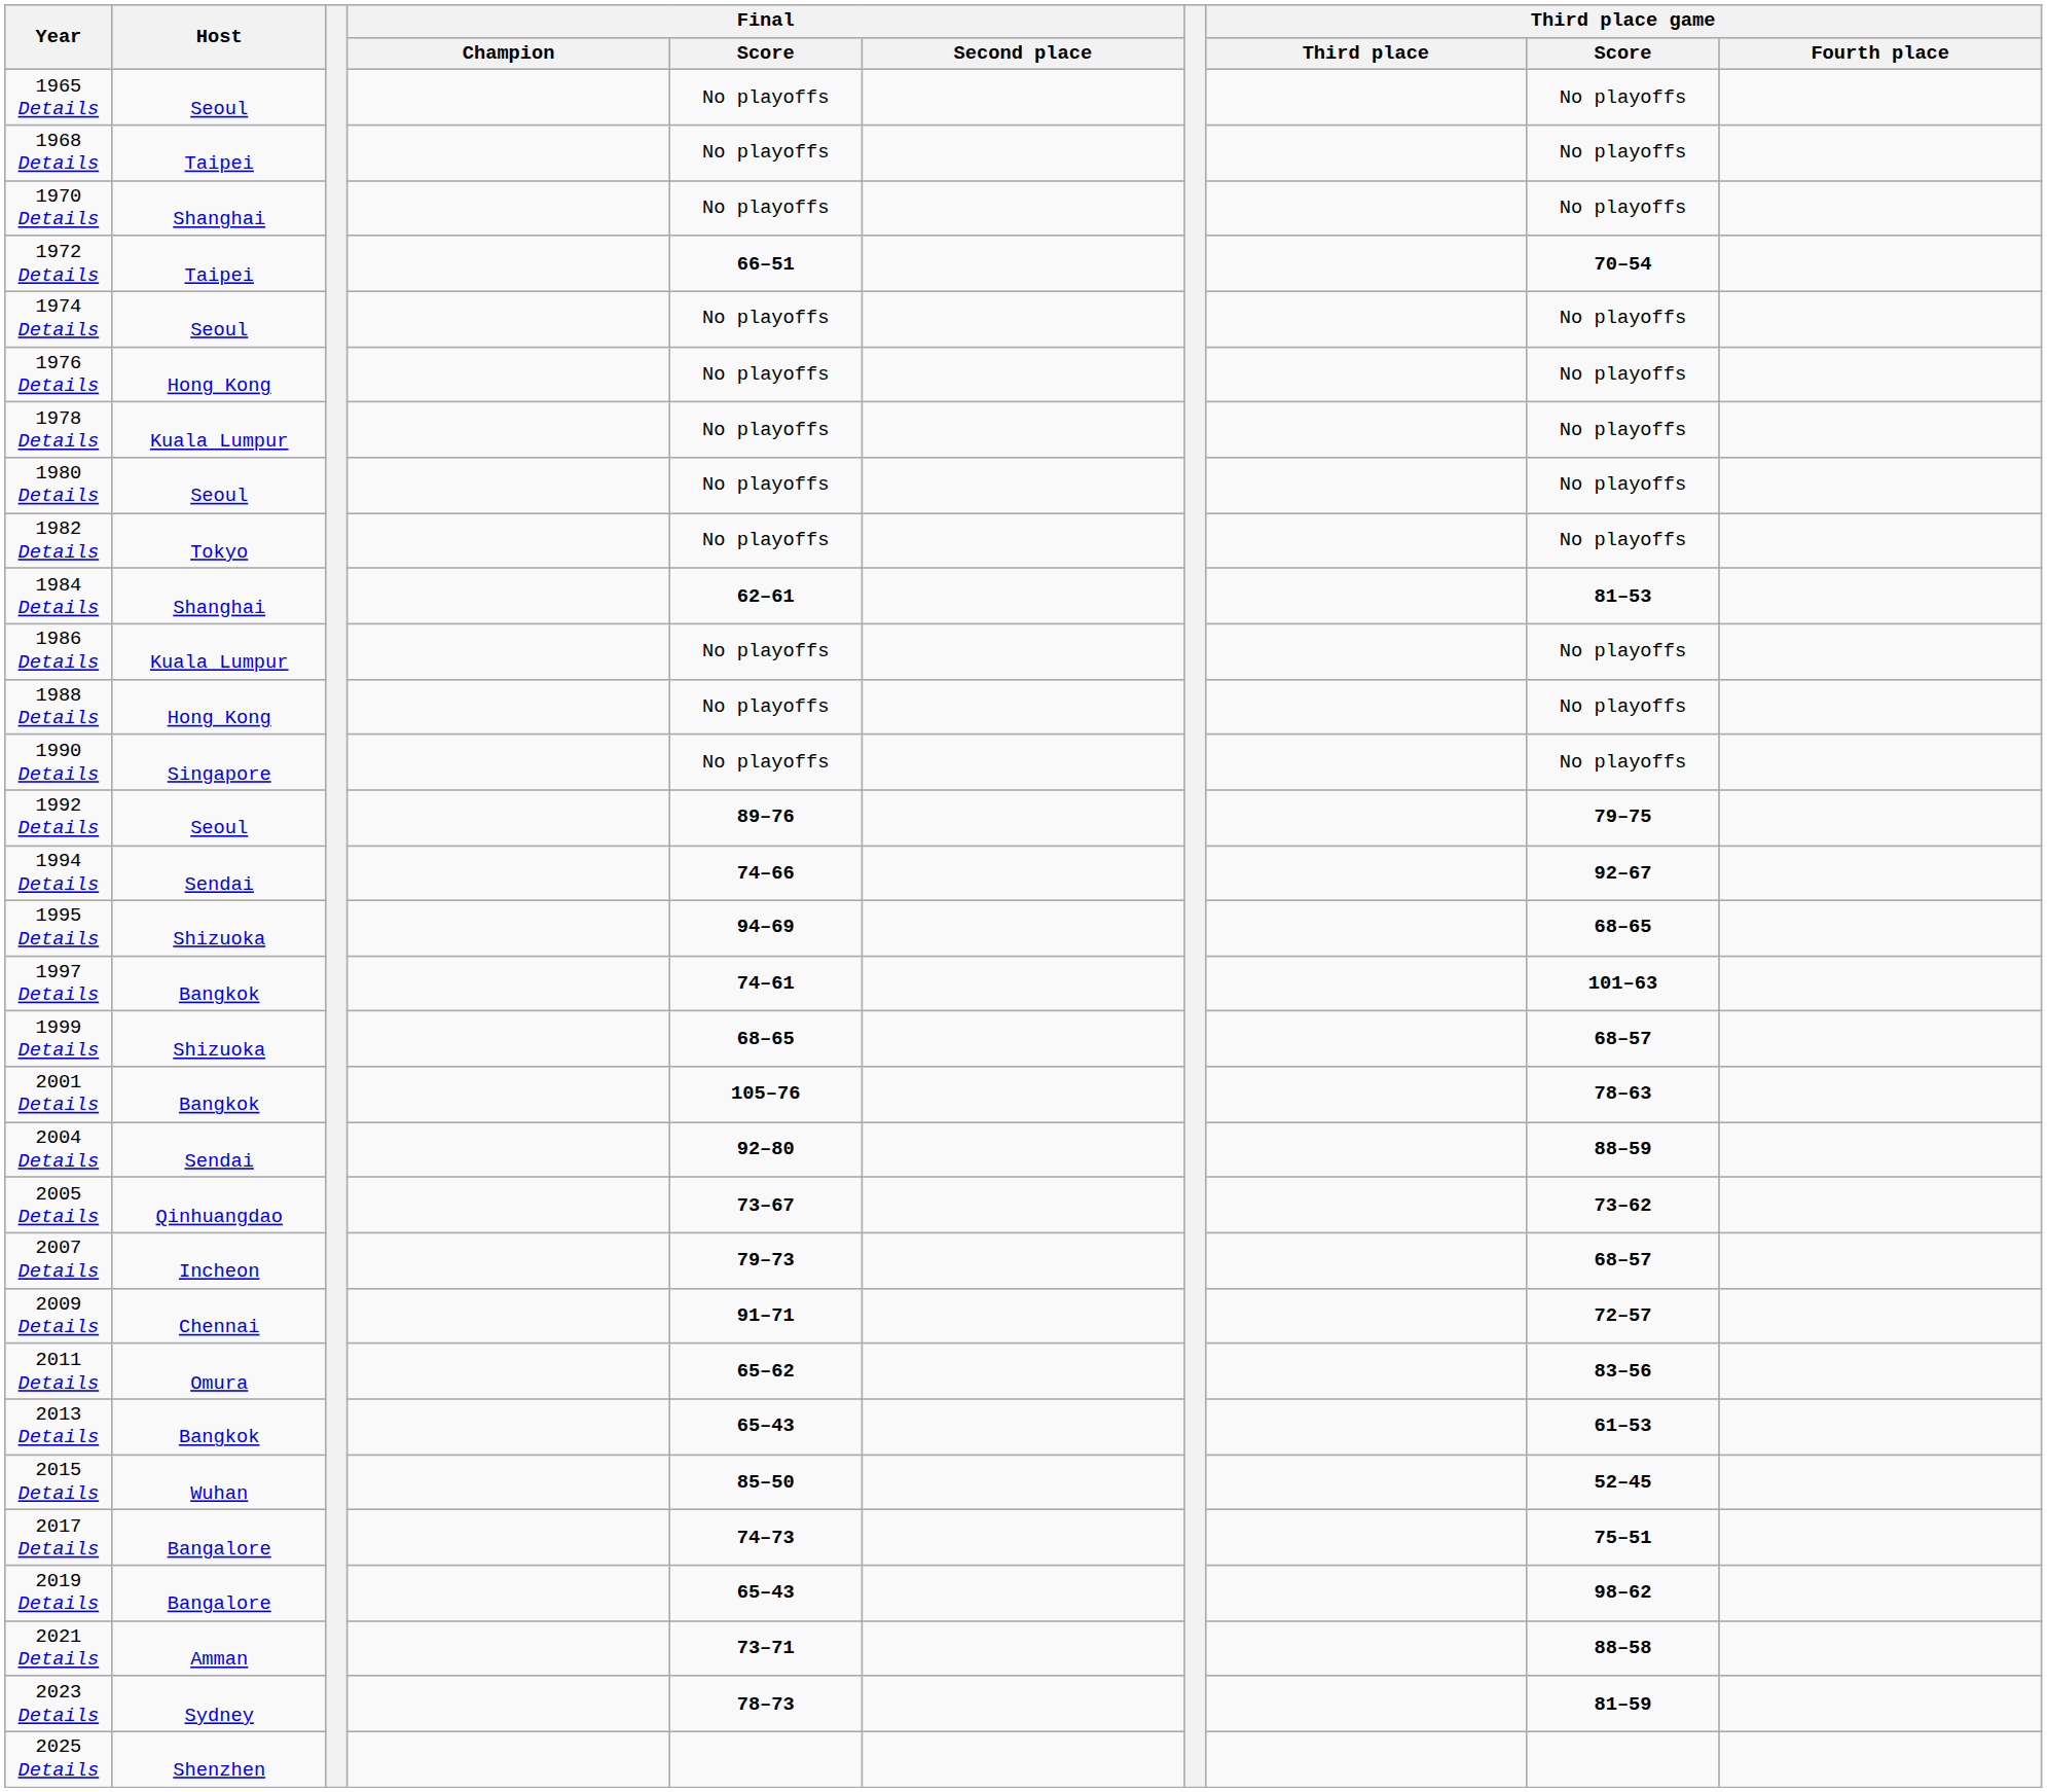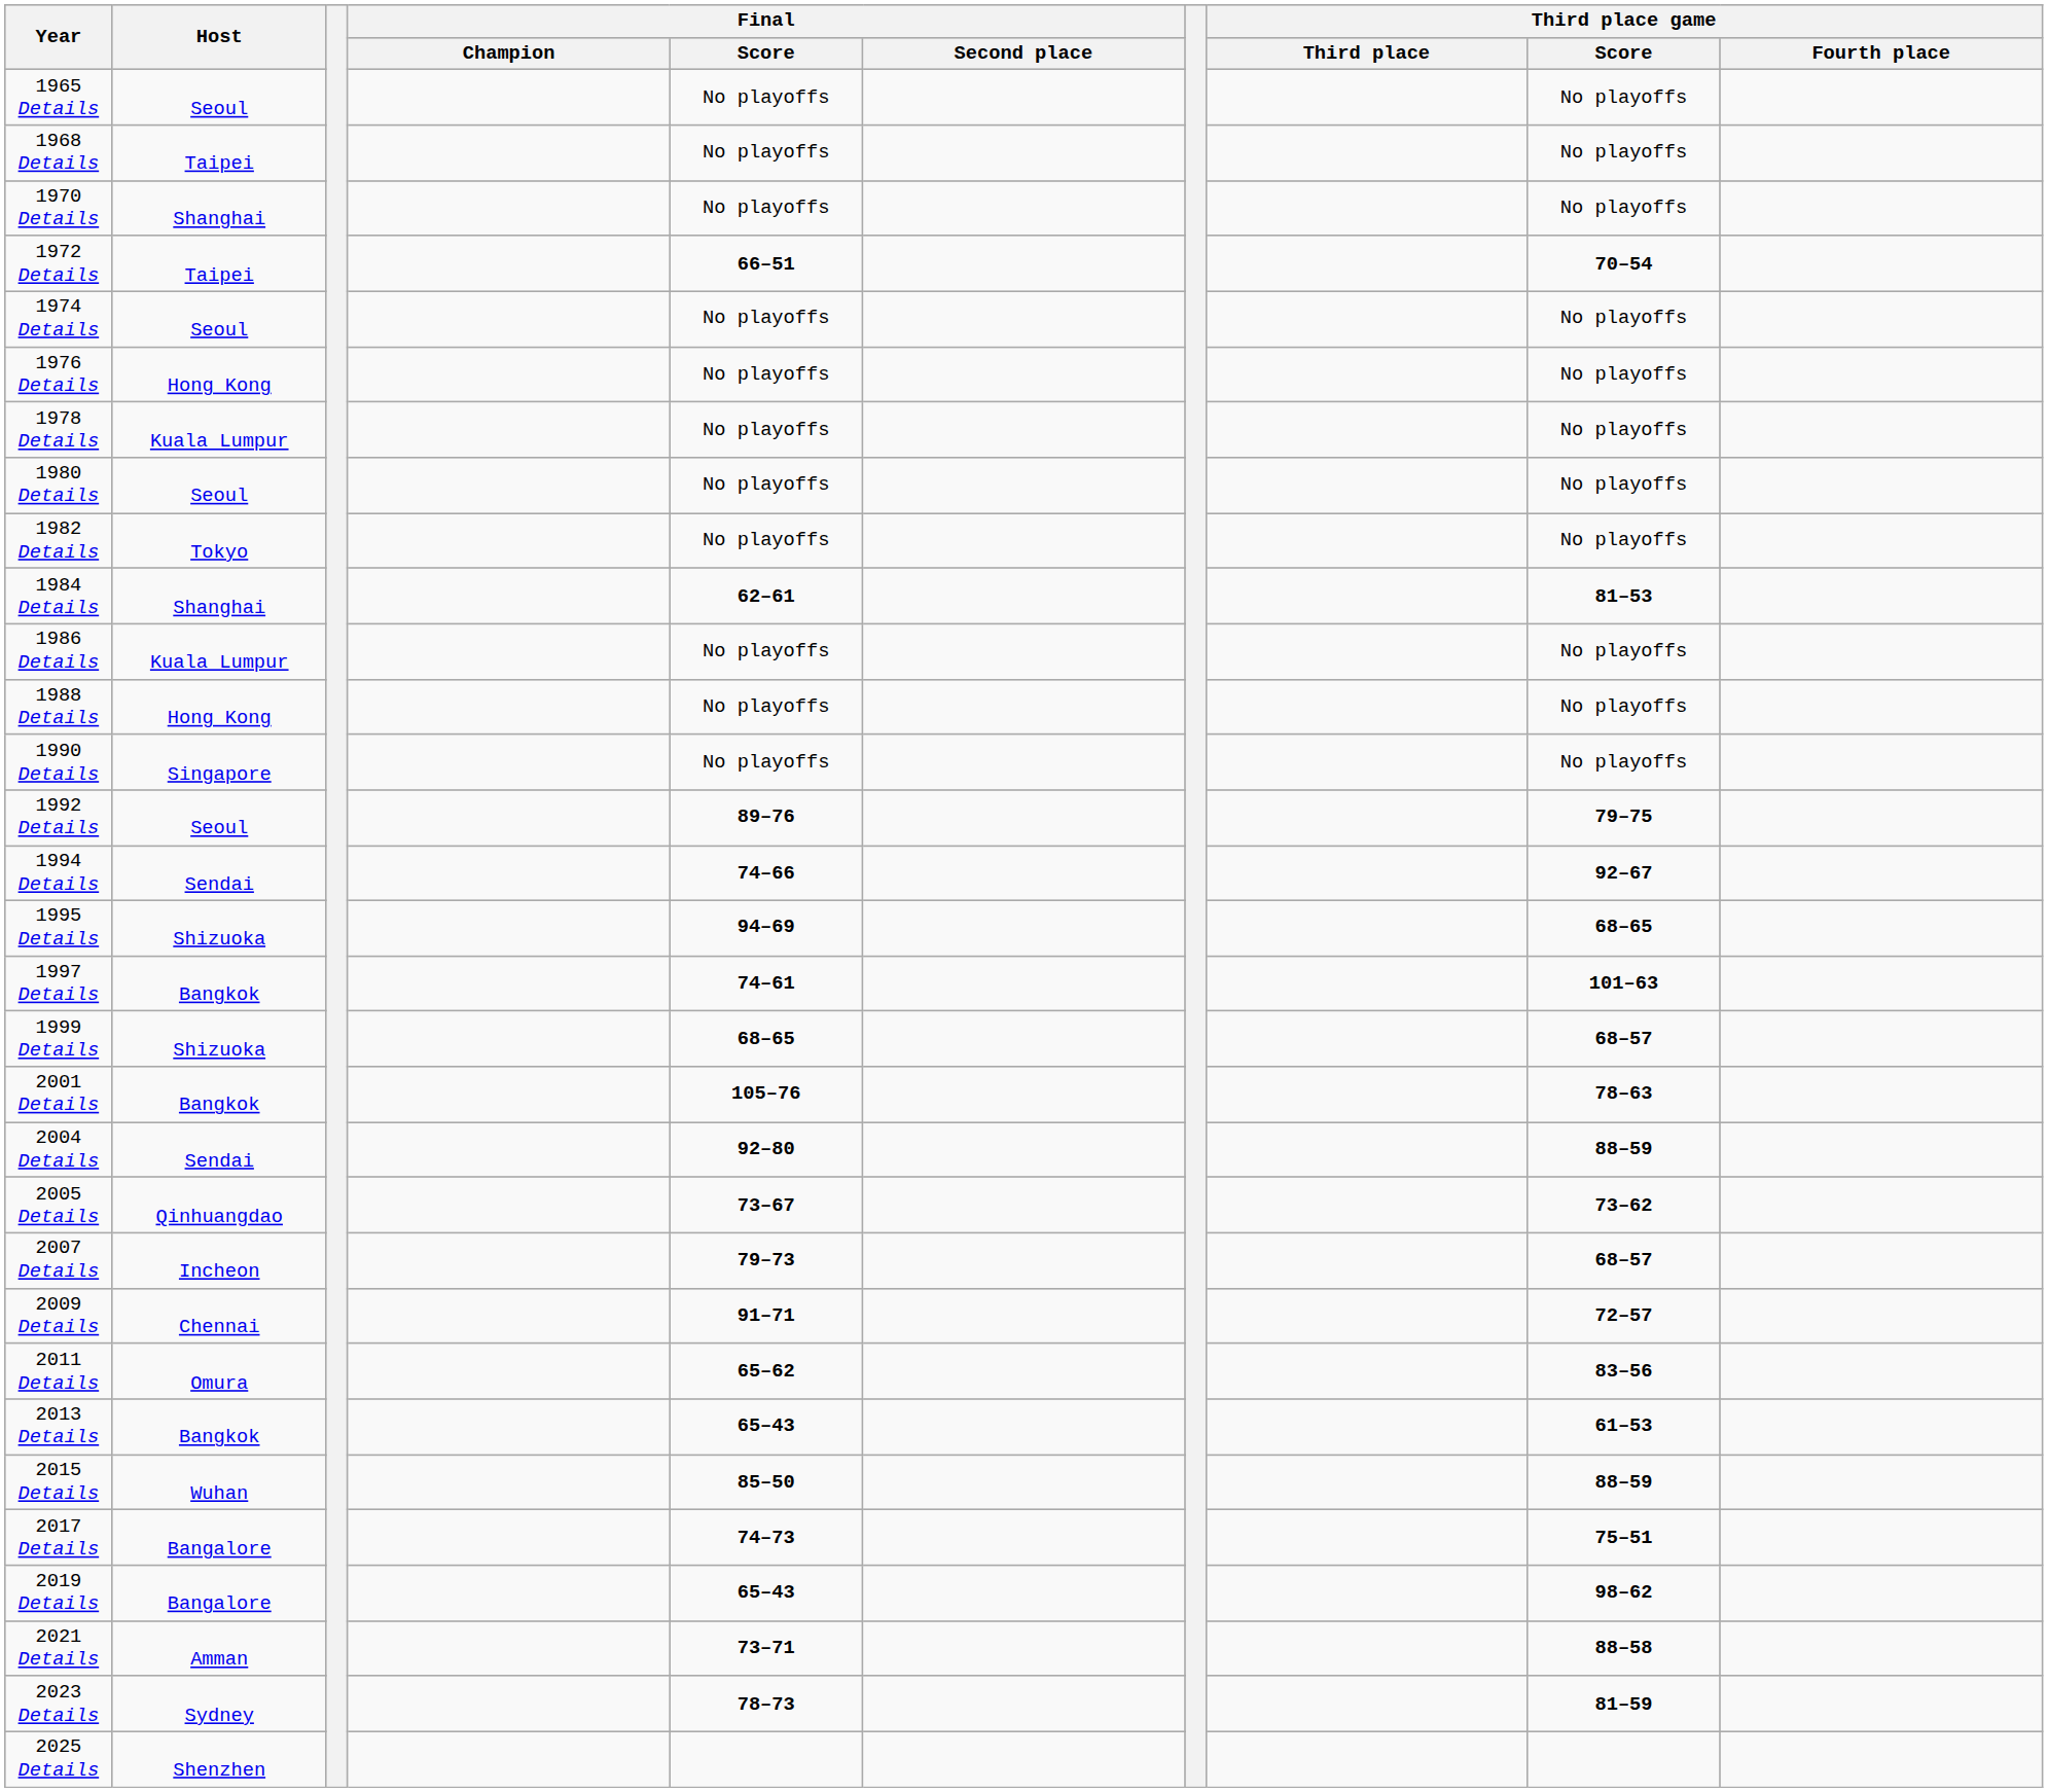2015 Details | Third place game / Score: 52–45 -> 88–59
